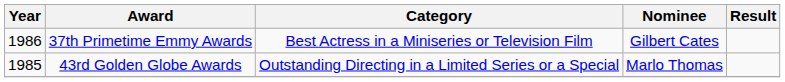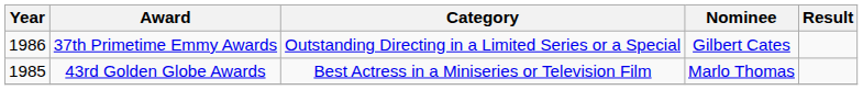37th Primetime Emmy Awards | Category: Best Actress in a Miniseries or Television Film -> Outstanding Directing in a Limited Series or a Special
43rd Golden Globe Awards | Category: Outstanding Directing in a Limited Series or a Special -> Best Actress in a Miniseries or Television Film
